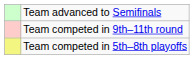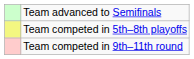rows swapped: Team competed in 5th–8th playoffs <-> Team competed in 9th–11th round
